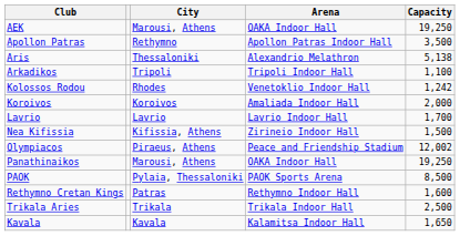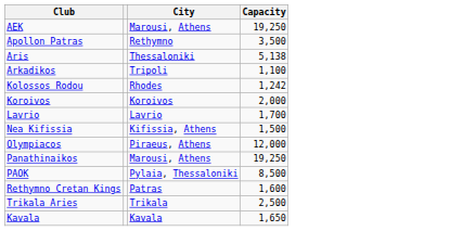- column: Arena | OAKA Indoor Hall | Apollon Patras Indoor Hall | Alexandrio Melathron | Tripoli Indoor Hall | Venetoklio Indoor Hall | Amaliada Indoor Hall | Lavrio Indoor Hall | Zirineio Indoor Hall | Peace and Friendship Stadium | OAKA Indoor Hall | PAOK Sports Arena | Rethymno Indoor Hall | Trikala Indoor Hall | Kalamitsa Indoor Hall
Olympiacos | Capacity: 12,002 -> 12,000
